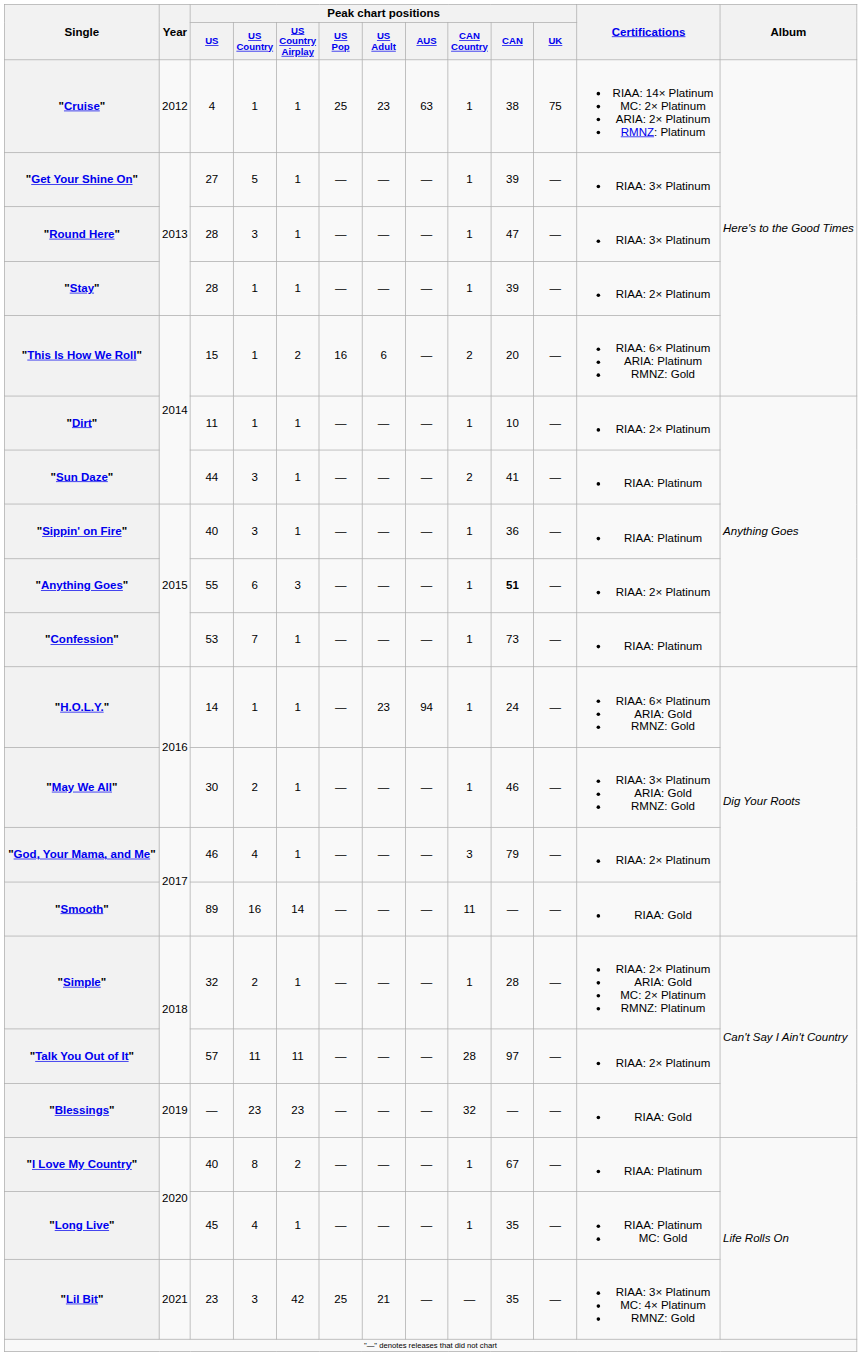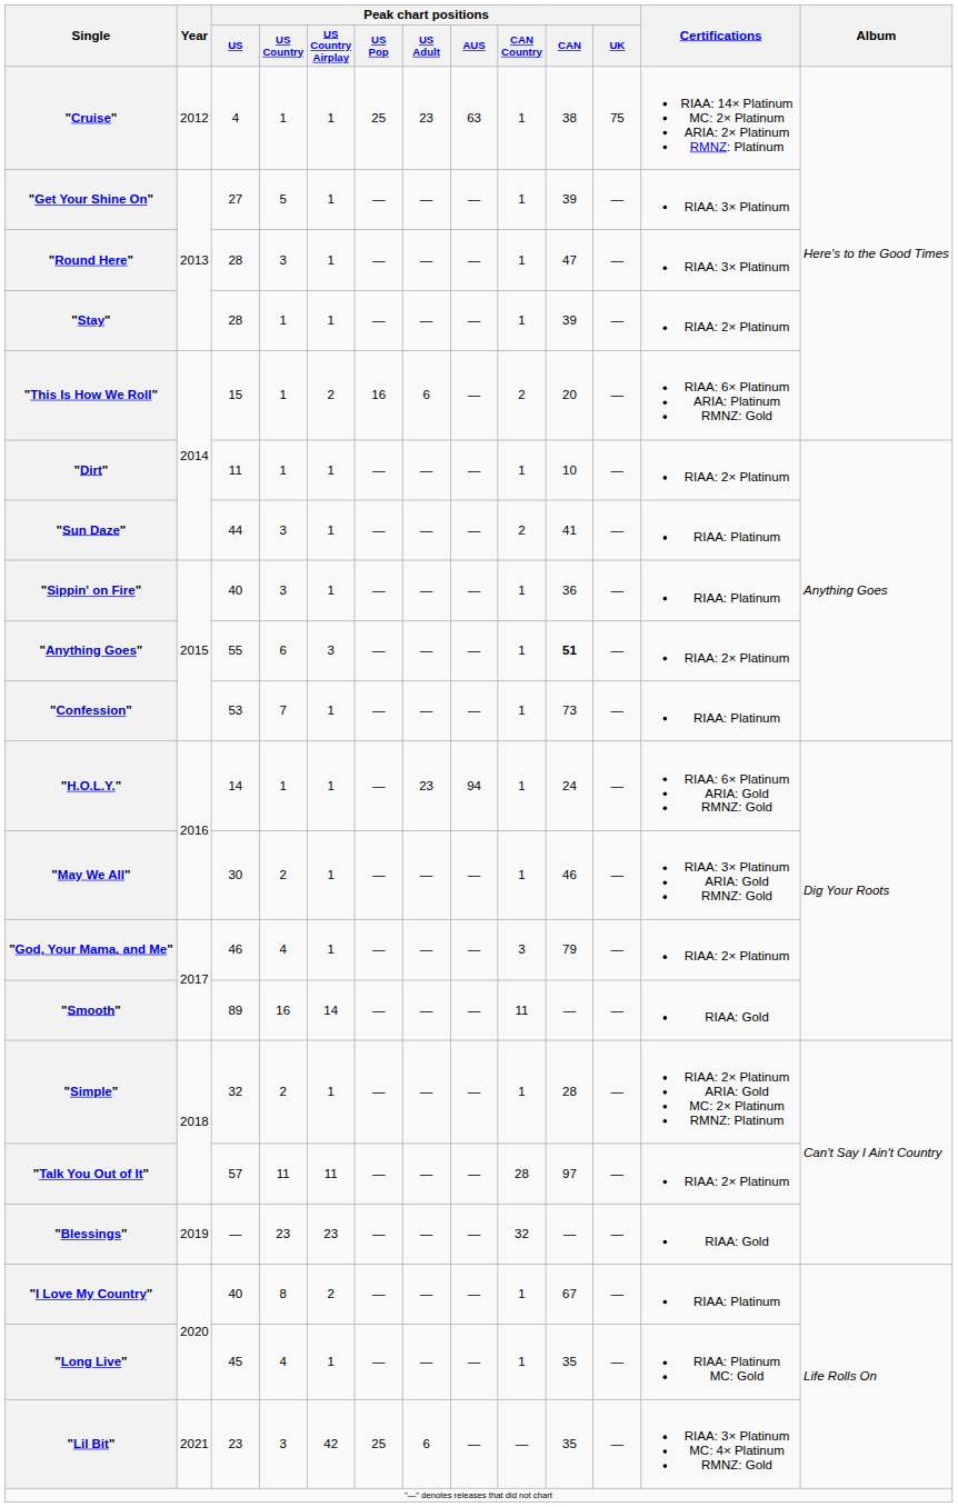"Lil Bit" | Peak chart positions / US Adult: 21 -> 6
